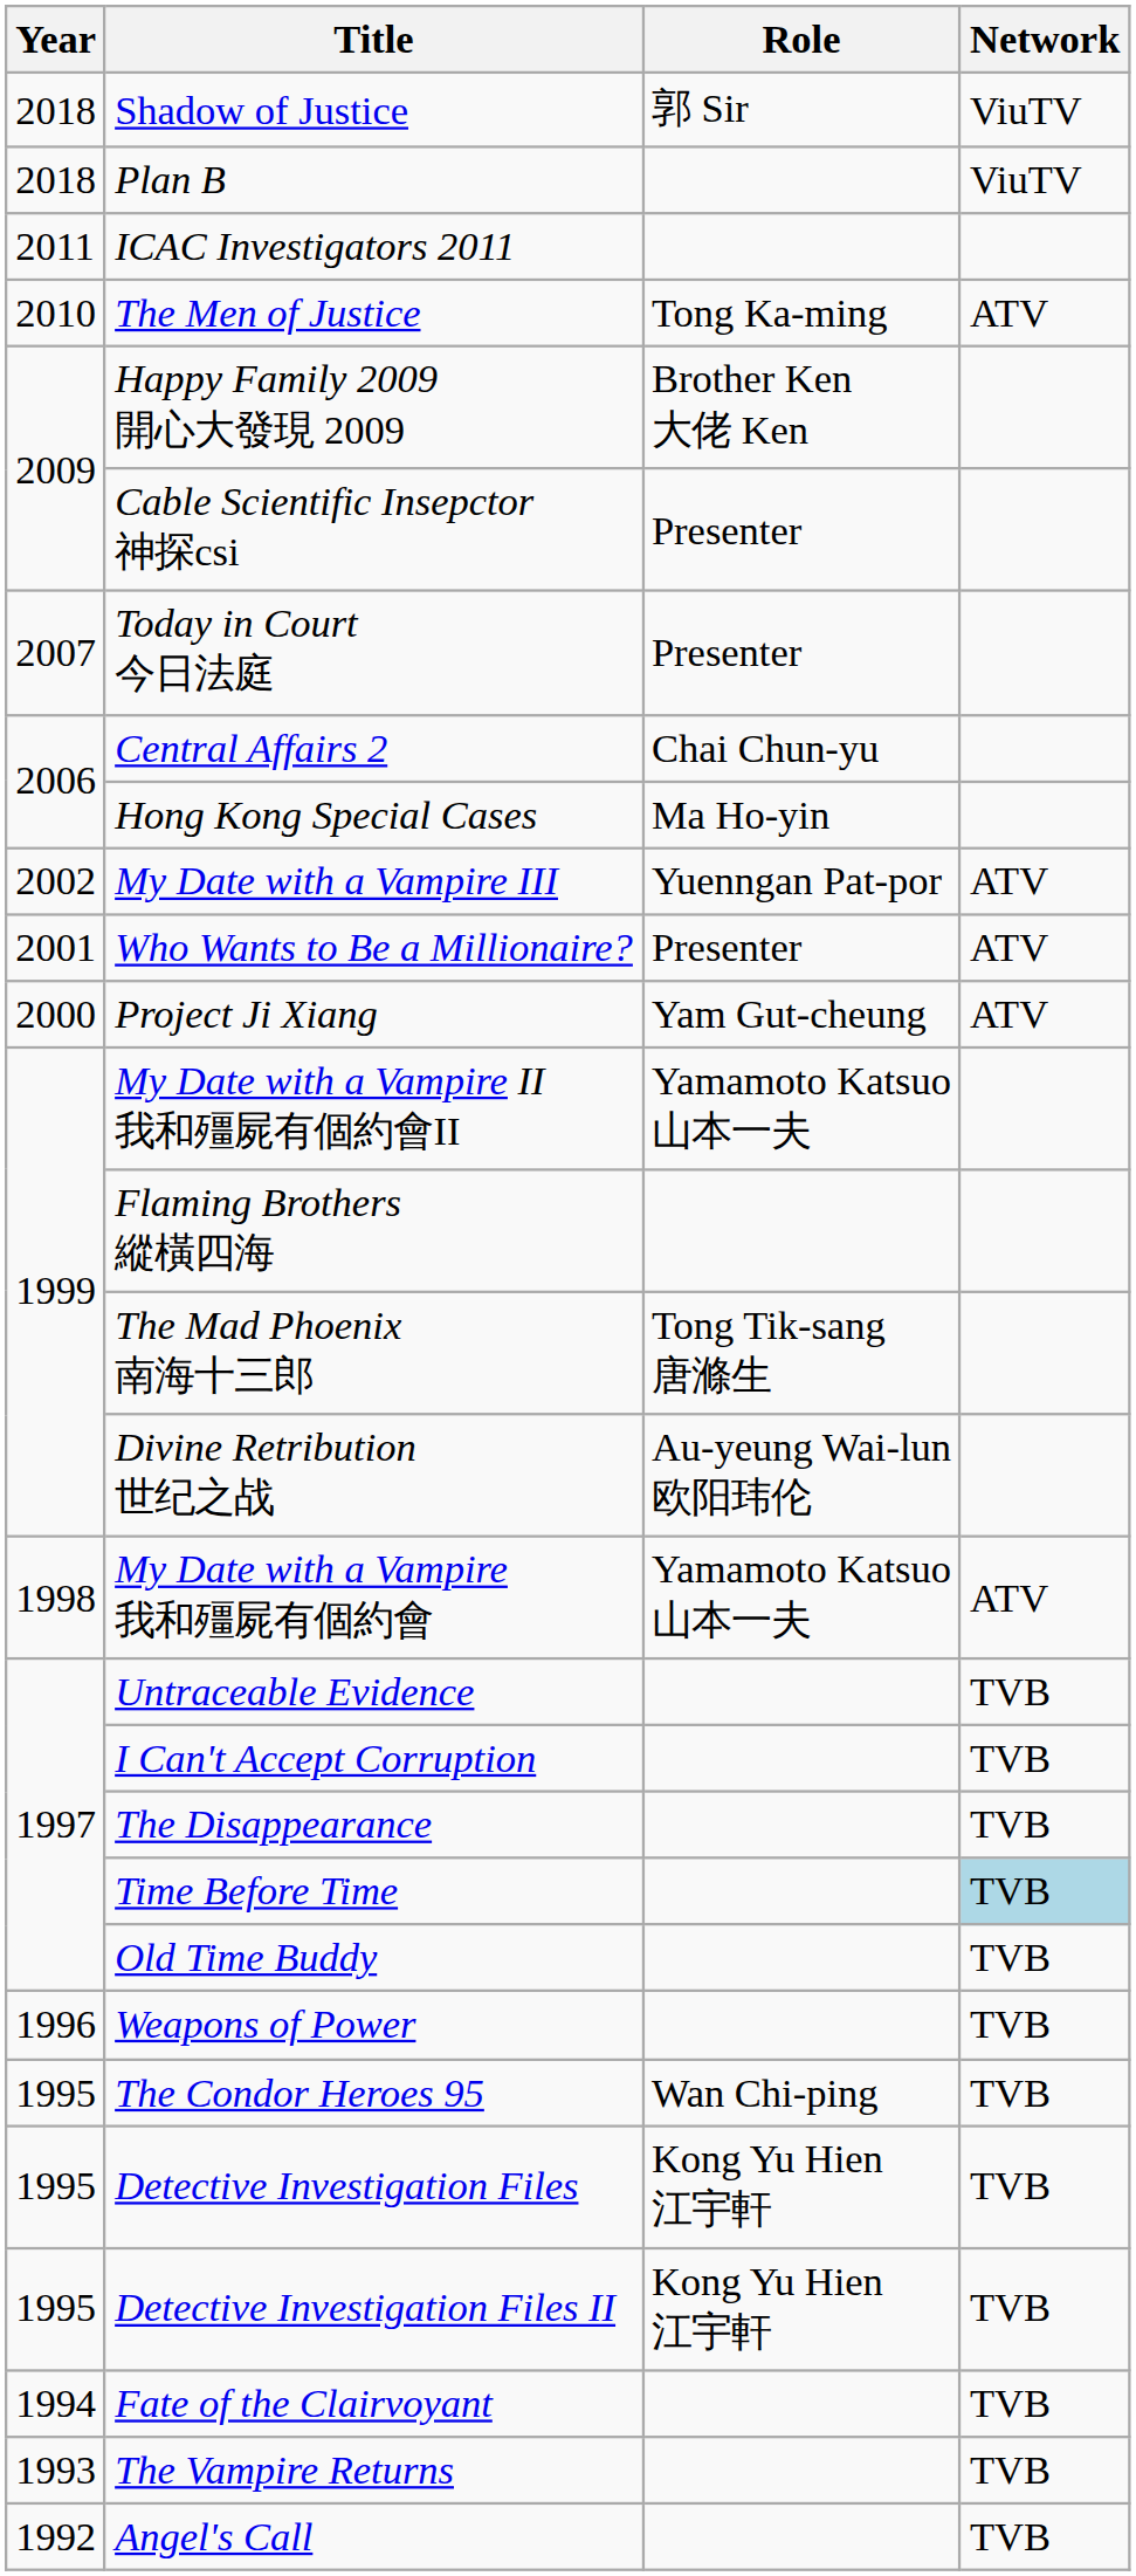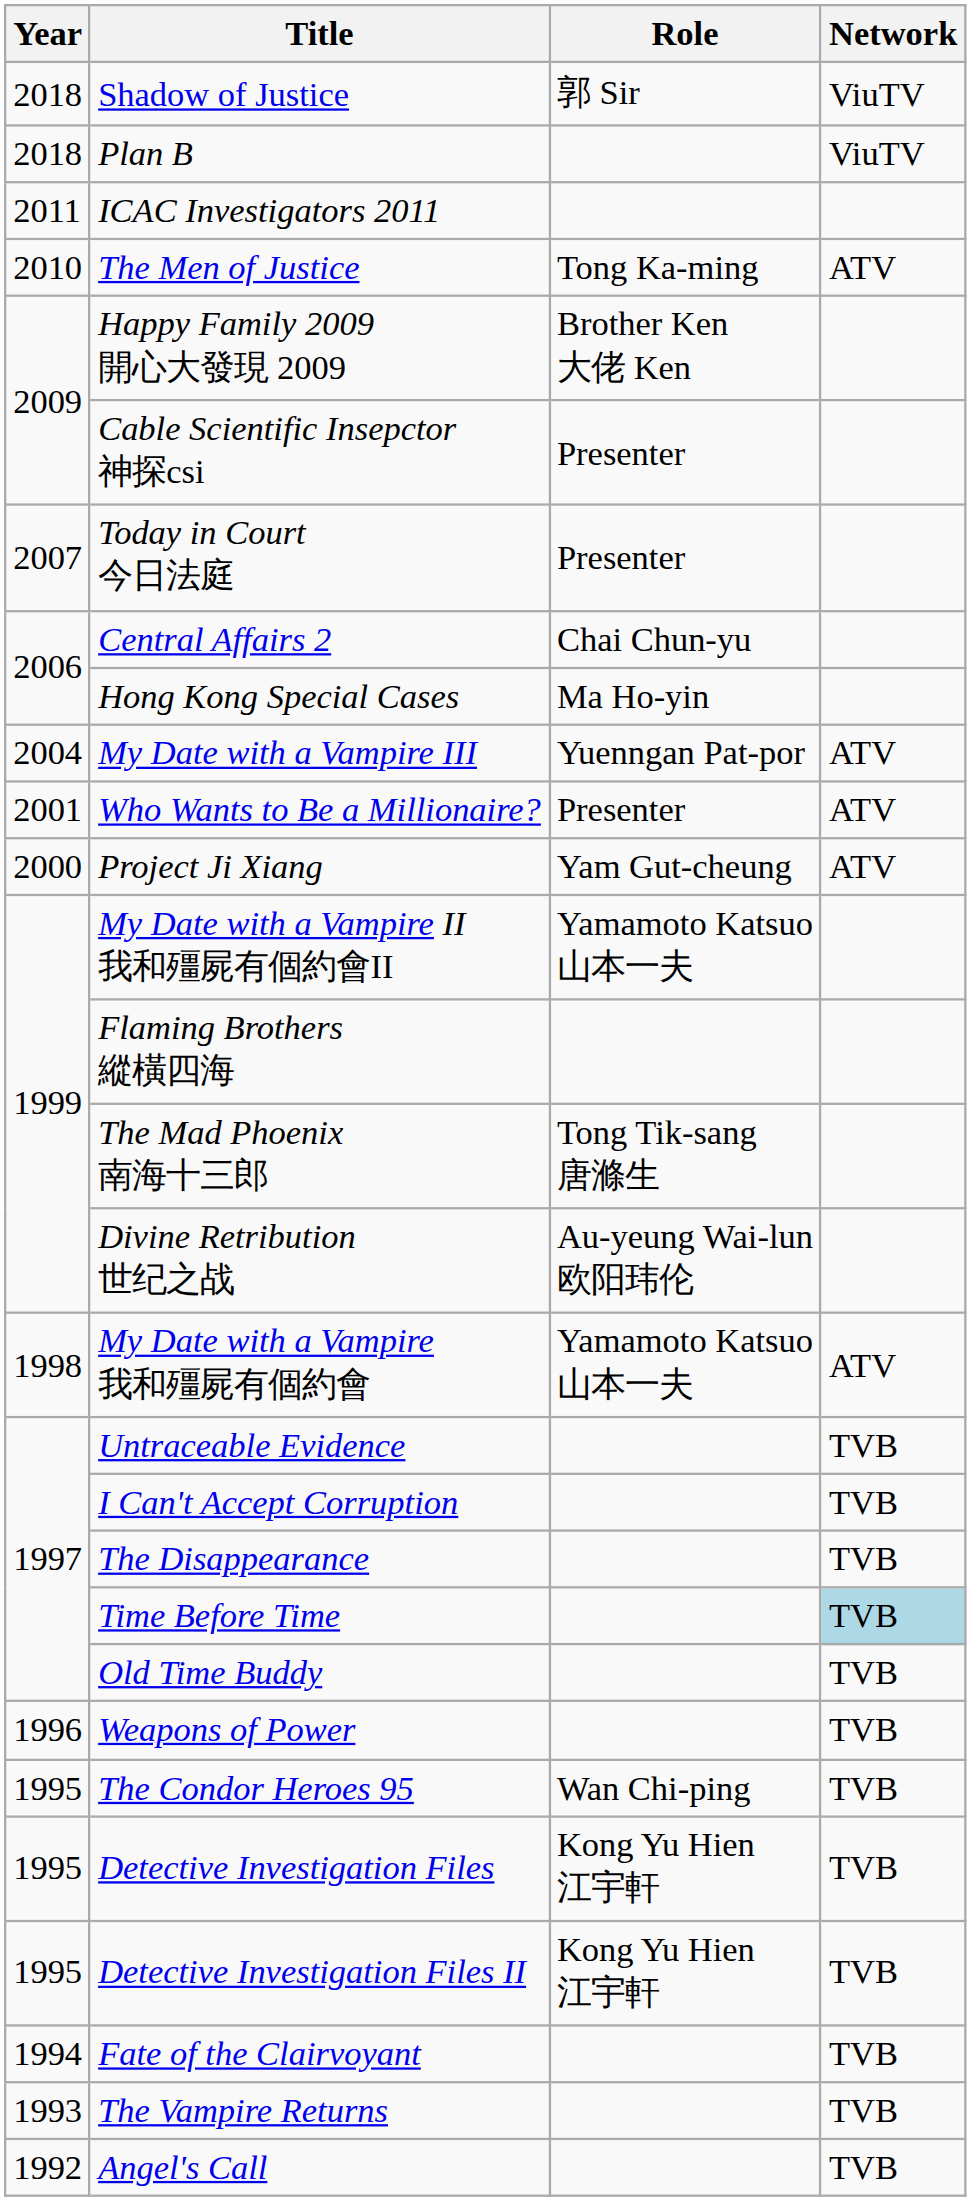My Date with a Vampire III | Year: 2002 -> 2004
